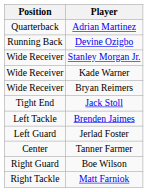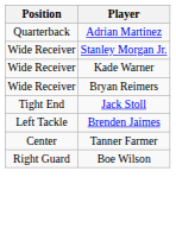- row: Running Back | Devine Ozigbo
- row: Left Guard | Jerlad Foster
- row: Right Tackle | Matt Farniok
